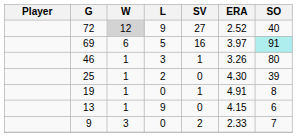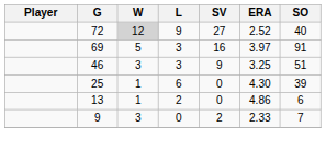69 | W: 6 -> 5
69 | L: 5 -> 3
69 | SO: paleturquoise background -> no background
46 | W: 1 -> 3
46 | SV: 1 -> 9
46 | ERA: 3.26 -> 3.25
46 | SO: 80 -> 51
25 | L: 2 -> 6
- row: 19 | 1 | 0 | 1 | 4.91 | 8
13 | L: 9 -> 2
13 | ERA: 4.15 -> 4.86
